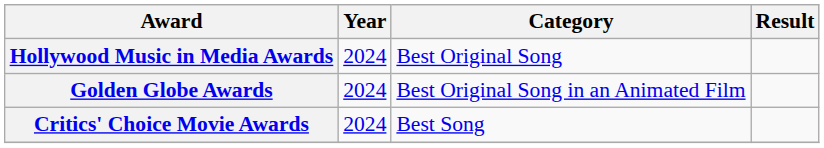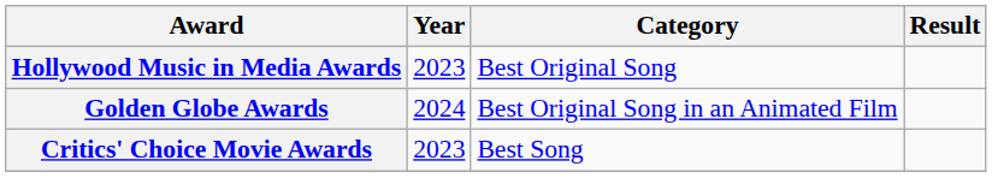Hollywood Music in Media Awards | Year: 2024 -> 2023
Critics' Choice Movie Awards | Year: 2024 -> 2023
